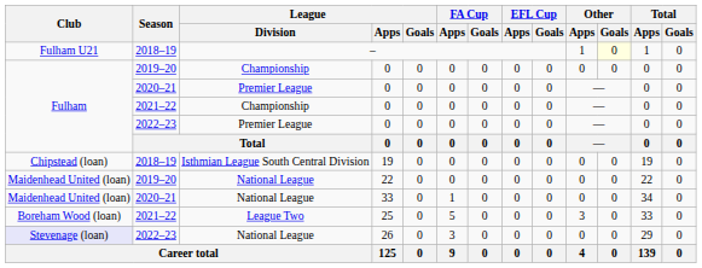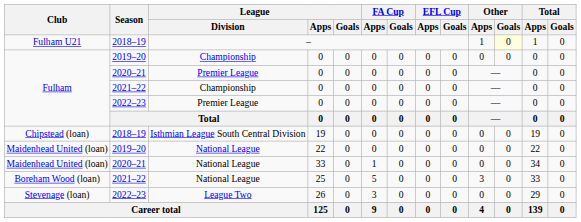25 | League / Division: League Two -> National League
26 | Club: lavender background -> no background
26 | League / Division: National League -> League Two
